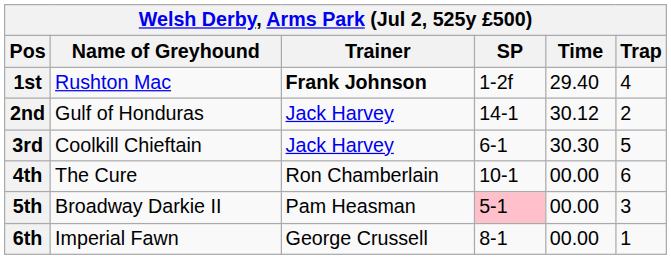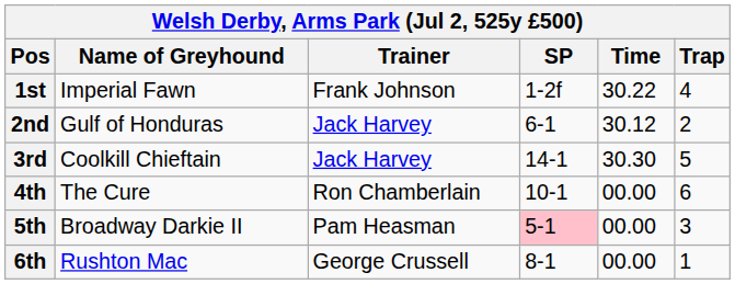1st | Name of Greyhound: Rushton Mac -> Imperial Fawn
1st | Trainer: bold -> normal
1st | Time: 29.40 -> 30.22
2nd | SP: 14-1 -> 6-1
3rd | SP: 6-1 -> 14-1
6th | Name of Greyhound: Imperial Fawn -> Rushton Mac
